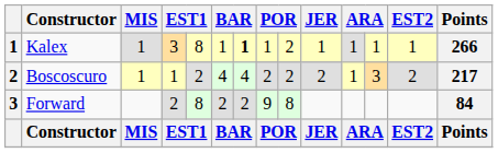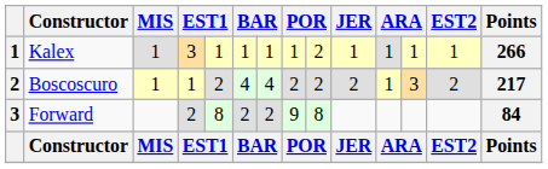Kalex | column 5: 8 -> 1
Kalex | column 7: bold -> normal
